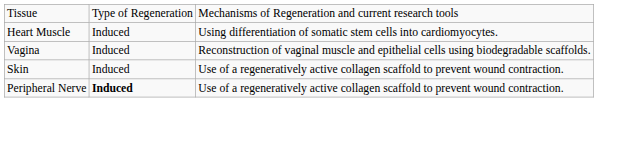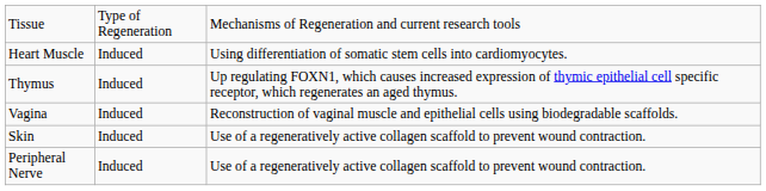+ row: Thymus | Induced | Up regulating FOXN1, which causes increased expression of thymic epithelial cell specific receptor, which regenerates an aged thymus.
Peripheral Nerve | column 2: bold -> normal
